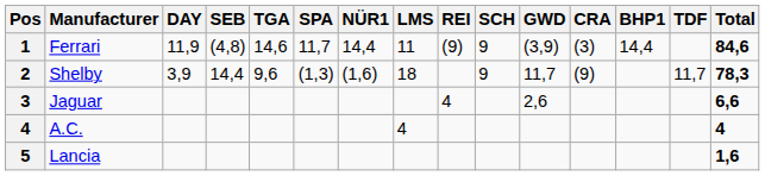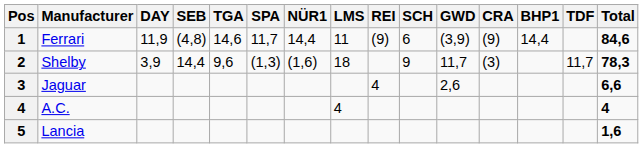Ferrari | SCH: 9 -> 6
Ferrari | CRA: (3) -> (9)
Shelby | CRA: (9) -> (3)
